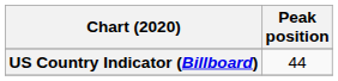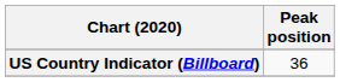US Country Indicator (Billboard) | Peak position: 44 -> 36
